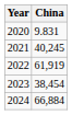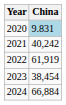2020 | China: no background -> lightblue background
2021 | China: 40,245 -> 40,242
